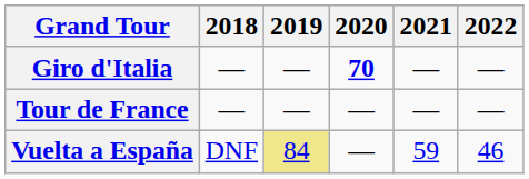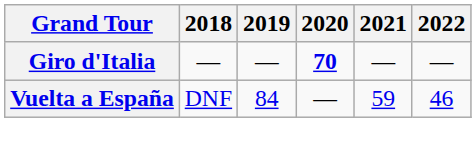- row: Tour de France | — | — | — | — | —
Vuelta a España | 2019: khaki background -> no background
